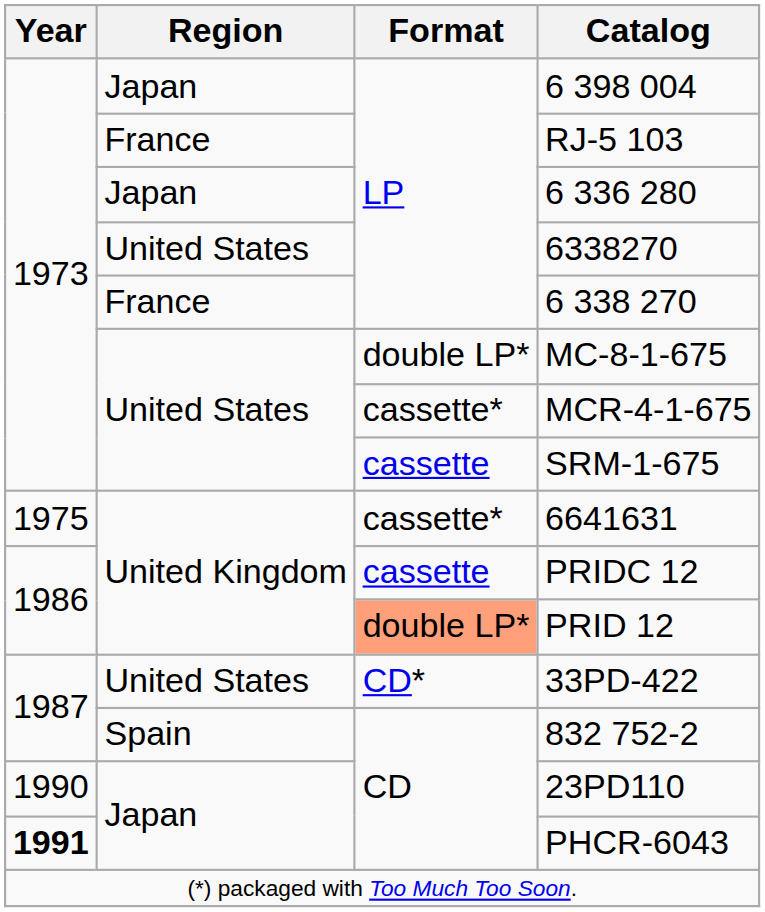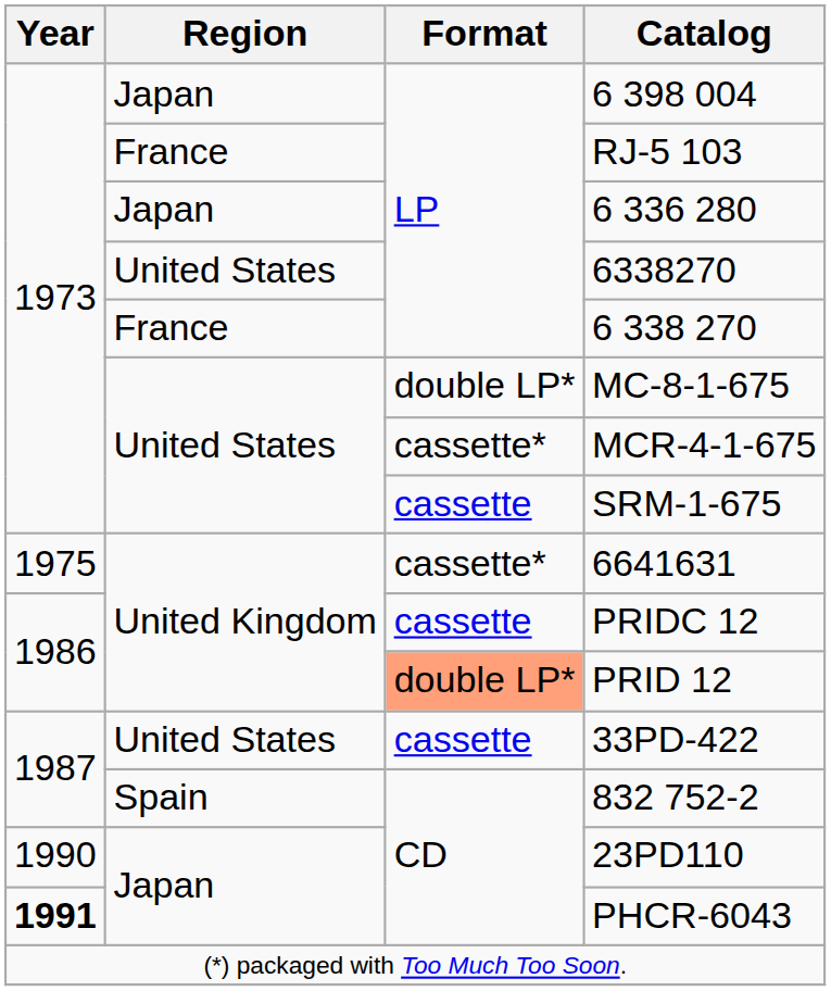33PD-422 | Format: CD* -> cassette
